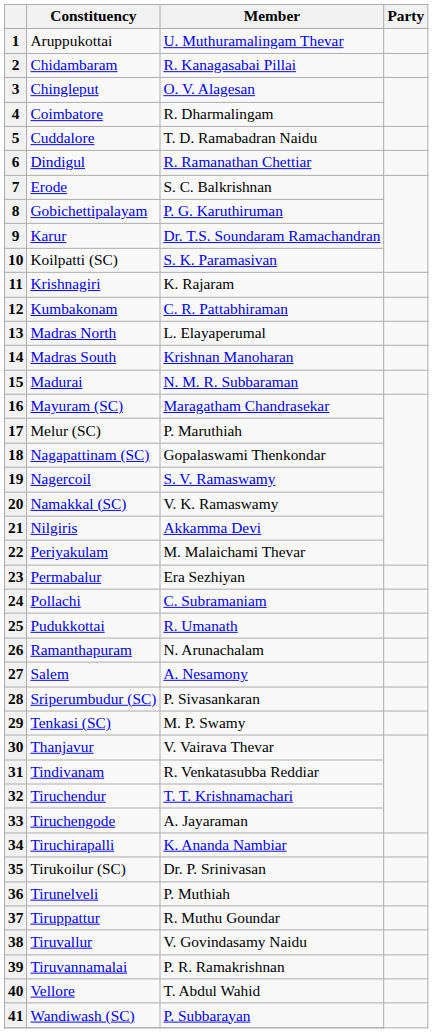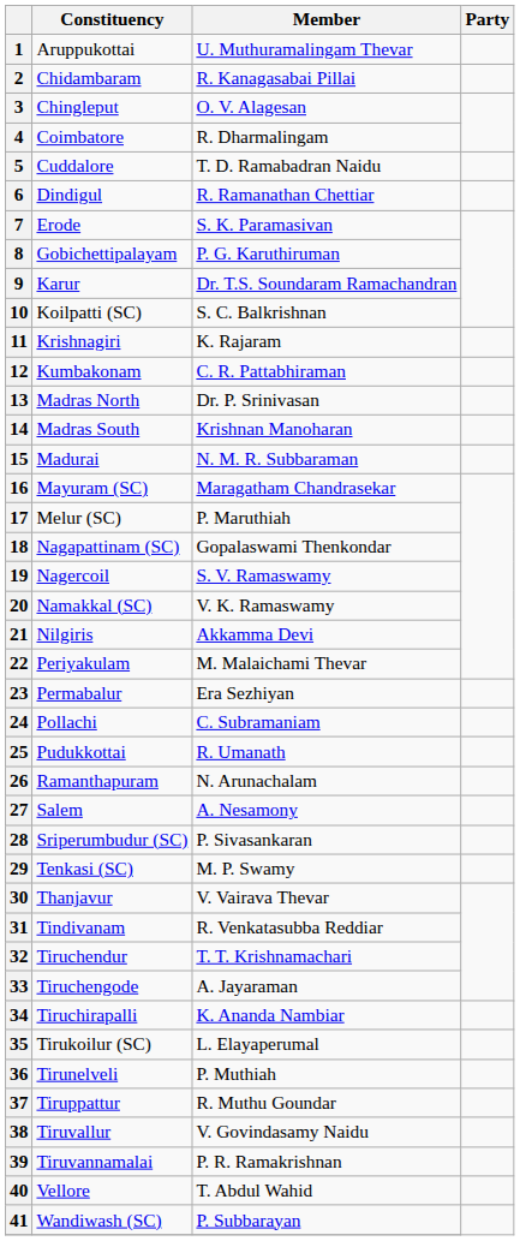7 | Member: S. C. Balkrishnan -> S. K. Paramasivan
10 | Member: S. K. Paramasivan -> S. C. Balkrishnan
13 | Member: L. Elayaperumal -> Dr. P. Srinivasan
35 | Member: Dr. P. Srinivasan -> L. Elayaperumal
